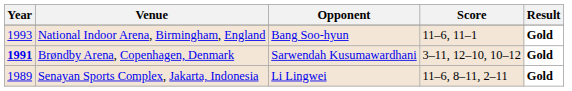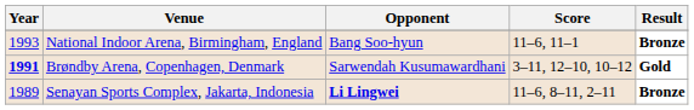National Indoor Arena, Birmingham, England | Result: Gold -> Bronze
Senayan Sports Complex, Jakarta, Indonesia | Opponent: normal -> bold
Senayan Sports Complex, Jakarta, Indonesia | Result: Gold -> Bronze
